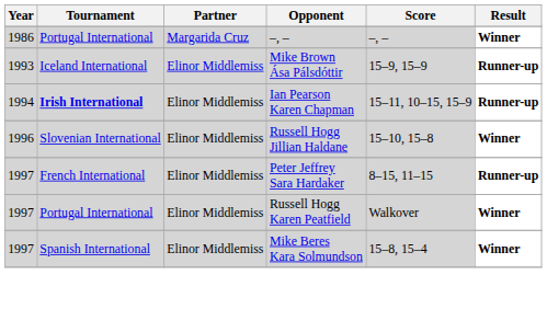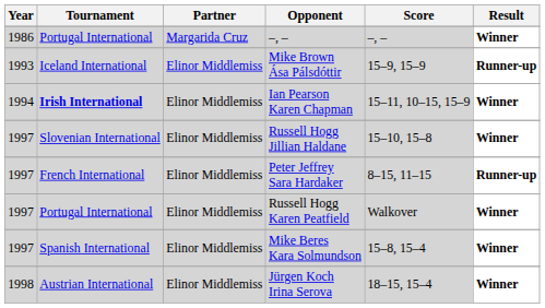Ian Pearson Karen Chapman | Result: Runner-up -> Winner
Russell Hogg Jillian Haldane | Year: 1996 -> 1997
+ row: 1998 | Austrian International | Elinor Middlemiss | Jürgen Koch Irina Serova | 18–15, 15–4 | Winner
